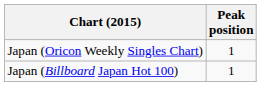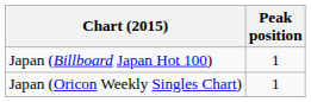rows swapped: Japan (Oricon Weekly Singles Chart) <-> Japan (Billboard Japan Hot 100)
